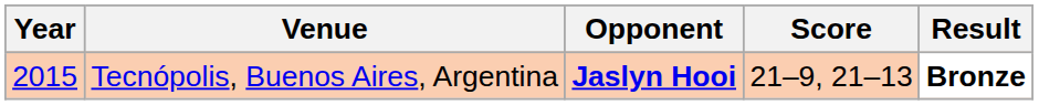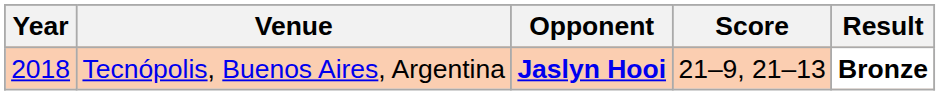Tecnópolis, Buenos Aires, Argentina | Year: 2015 -> 2018
